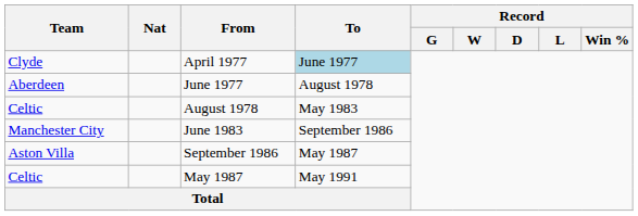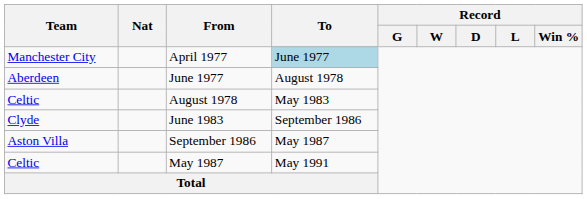April 1977 | Team: Clyde -> Manchester City
June 1983 | Team: Manchester City -> Clyde
